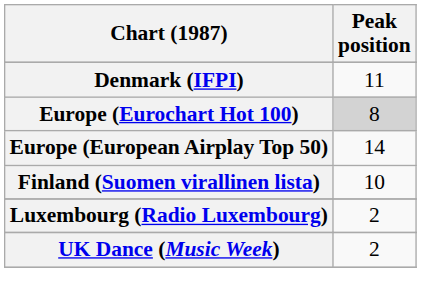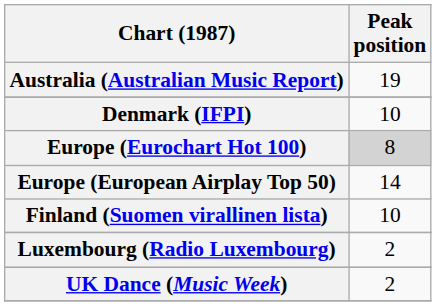+ row: Australia (Australian Music Report) | 19
Denmark (IFPI) | Peak position: 11 -> 10
